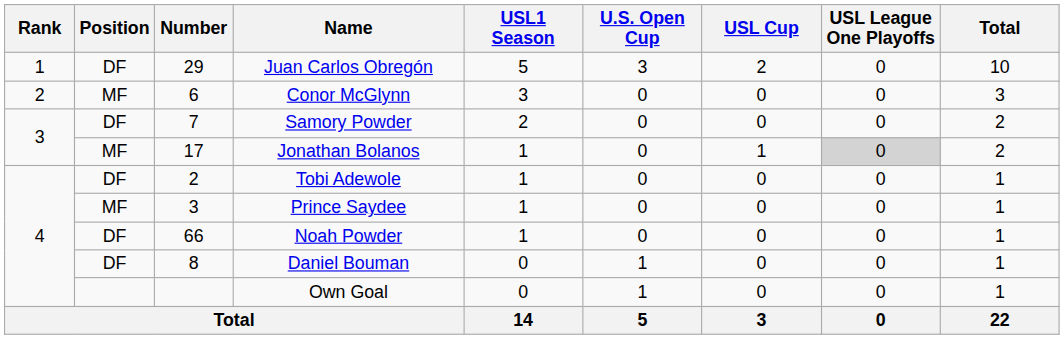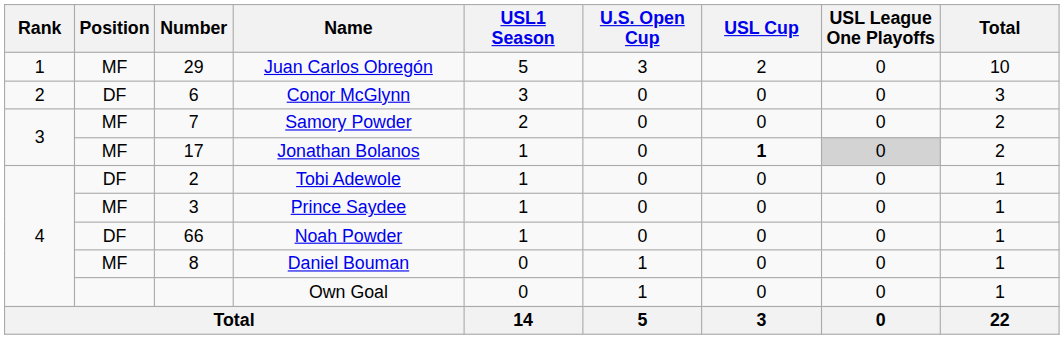Juan Carlos Obregón | Position: DF -> MF
Conor McGlynn | Position: MF -> DF
Samory Powder | Position: DF -> MF
Jonathan Bolanos | USL Cup: normal -> bold
Daniel Bouman | Position: DF -> MF
